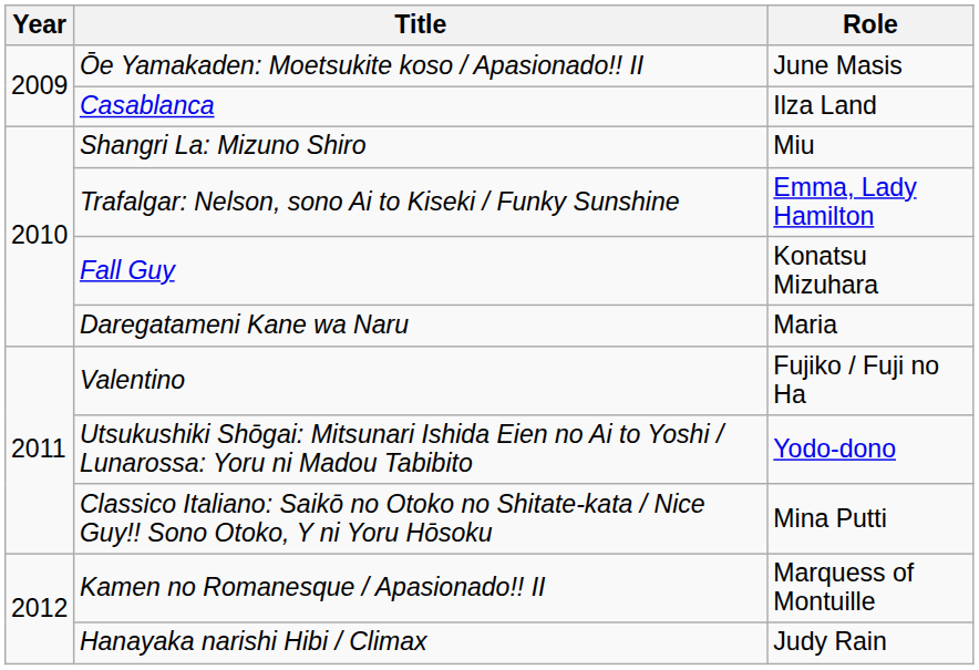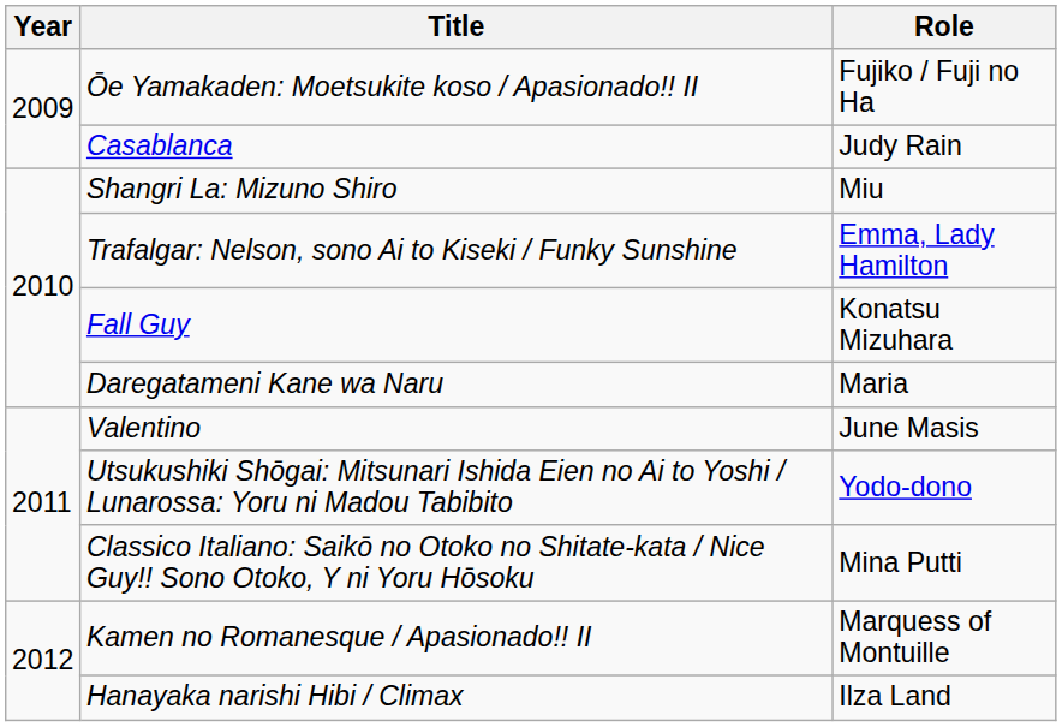Ōe Yamakaden: Moetsukite koso / Apasionado!! II | Role: June Masis -> Fujiko / Fuji no Ha
Casablanca | Role: Ilza Land -> Judy Rain
Valentino | Role: Fujiko / Fuji no Ha -> June Masis
Hanayaka narishi Hibi / Climax | Role: Judy Rain -> Ilza Land
